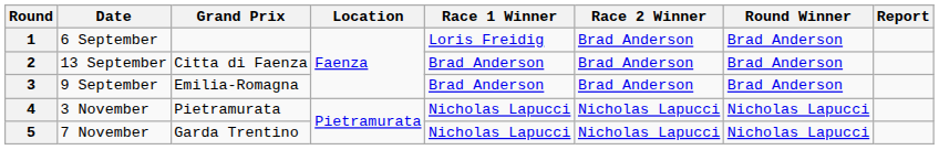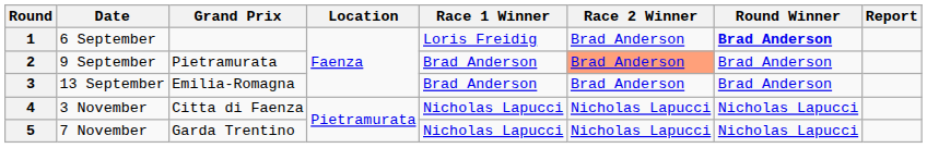1 | Round Winner: normal -> bold
2 | Date: 13 September -> 9 September
2 | Grand Prix: Citta di Faenza -> Pietramurata
2 | Race 2 Winner: no background -> lightsalmon background
3 | Date: 9 September -> 13 September
4 | Grand Prix: Pietramurata -> Citta di Faenza
